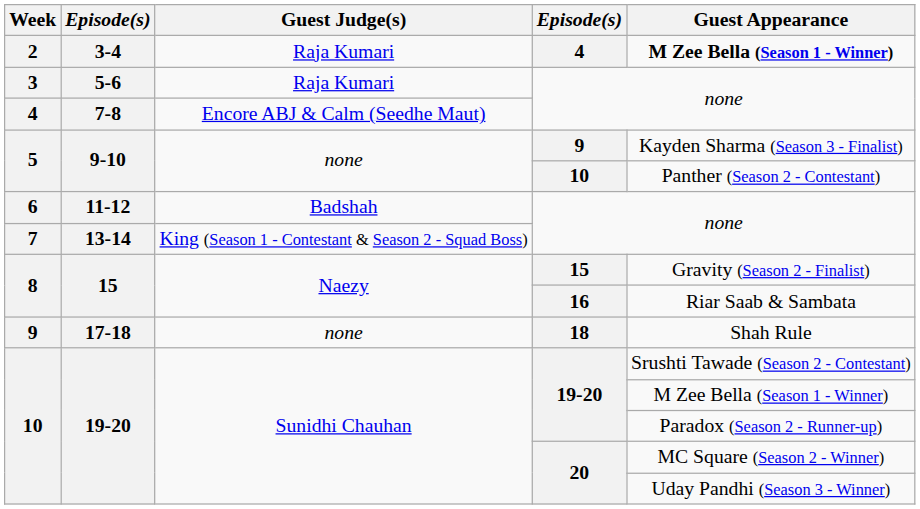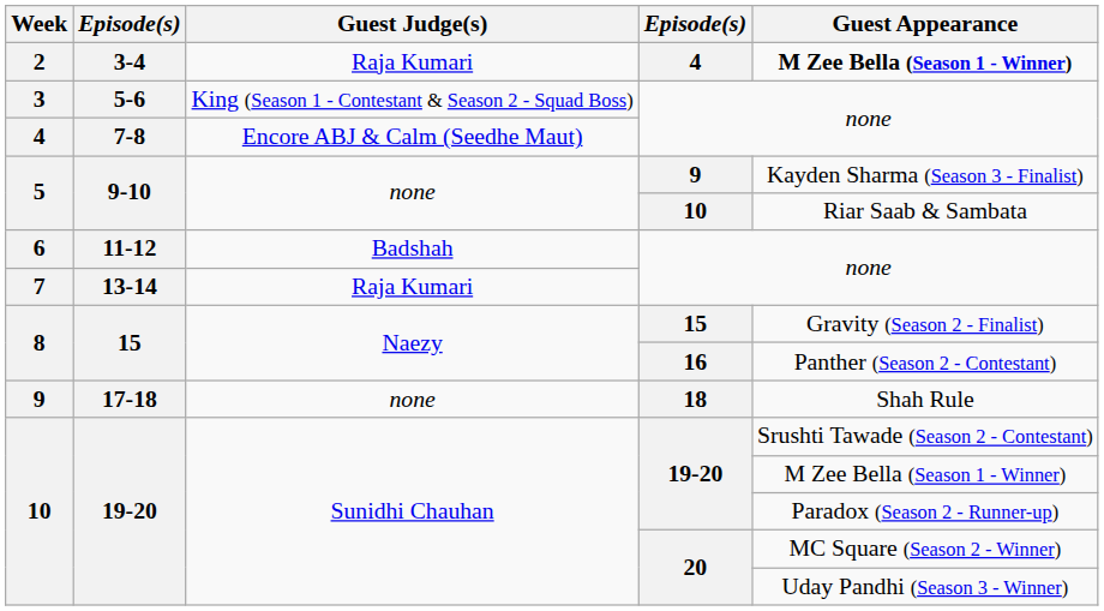3 | Guest Judge(s): Raja Kumari -> King (Season 1 - Contestant & Season 2 - Squad Boss)
5 / 10 | Guest Appearance: Panther (Season 2 - Contestant) -> Riar Saab & Sambata
7 | Guest Judge(s): King (Season 1 - Contestant & Season 2 - Squad Boss) -> Raja Kumari
8 / 16 | Guest Appearance: Riar Saab & Sambata -> Panther (Season 2 - Contestant)
